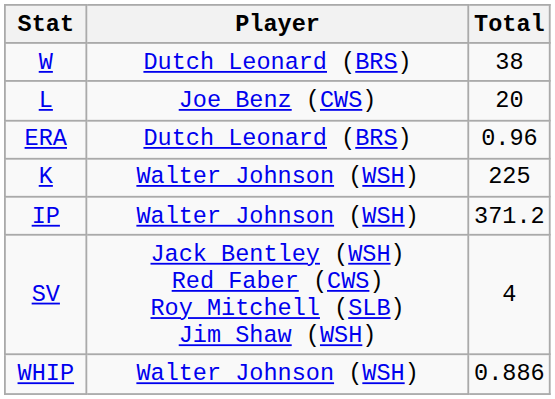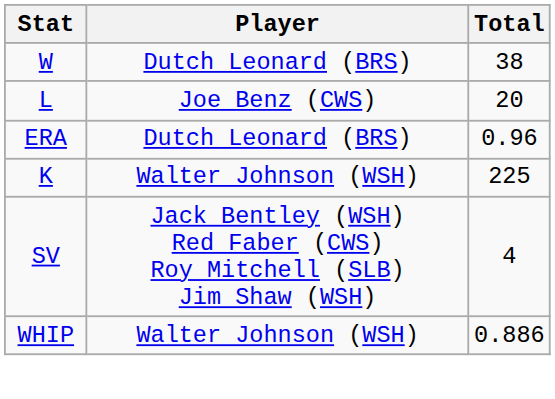- row: IP | Walter Johnson (WSH) | 371.2
